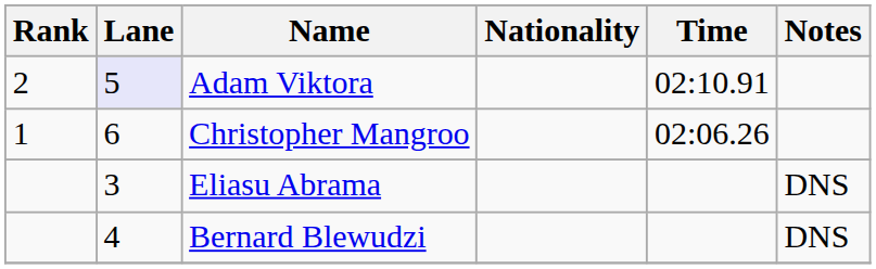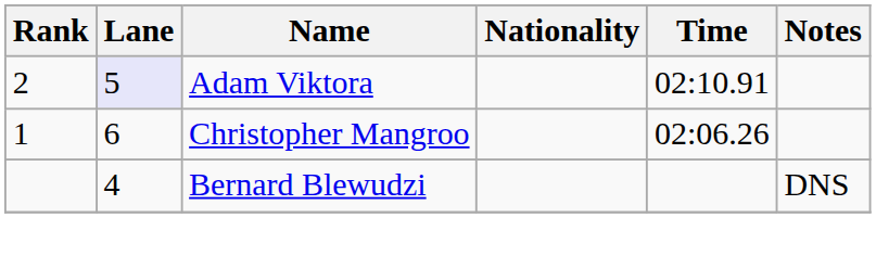- row: 3 | Eliasu Abrama | DNS
